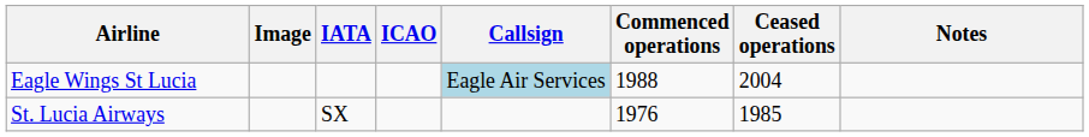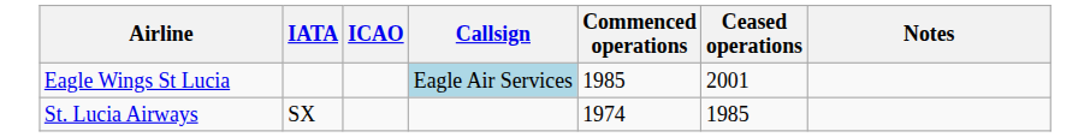- column: Image
Eagle Wings St Lucia | Commenced operations: 1988 -> 1985
Eagle Wings St Lucia | Ceased operations: 2004 -> 2001
St. Lucia Airways | Commenced operations: 1976 -> 1974
